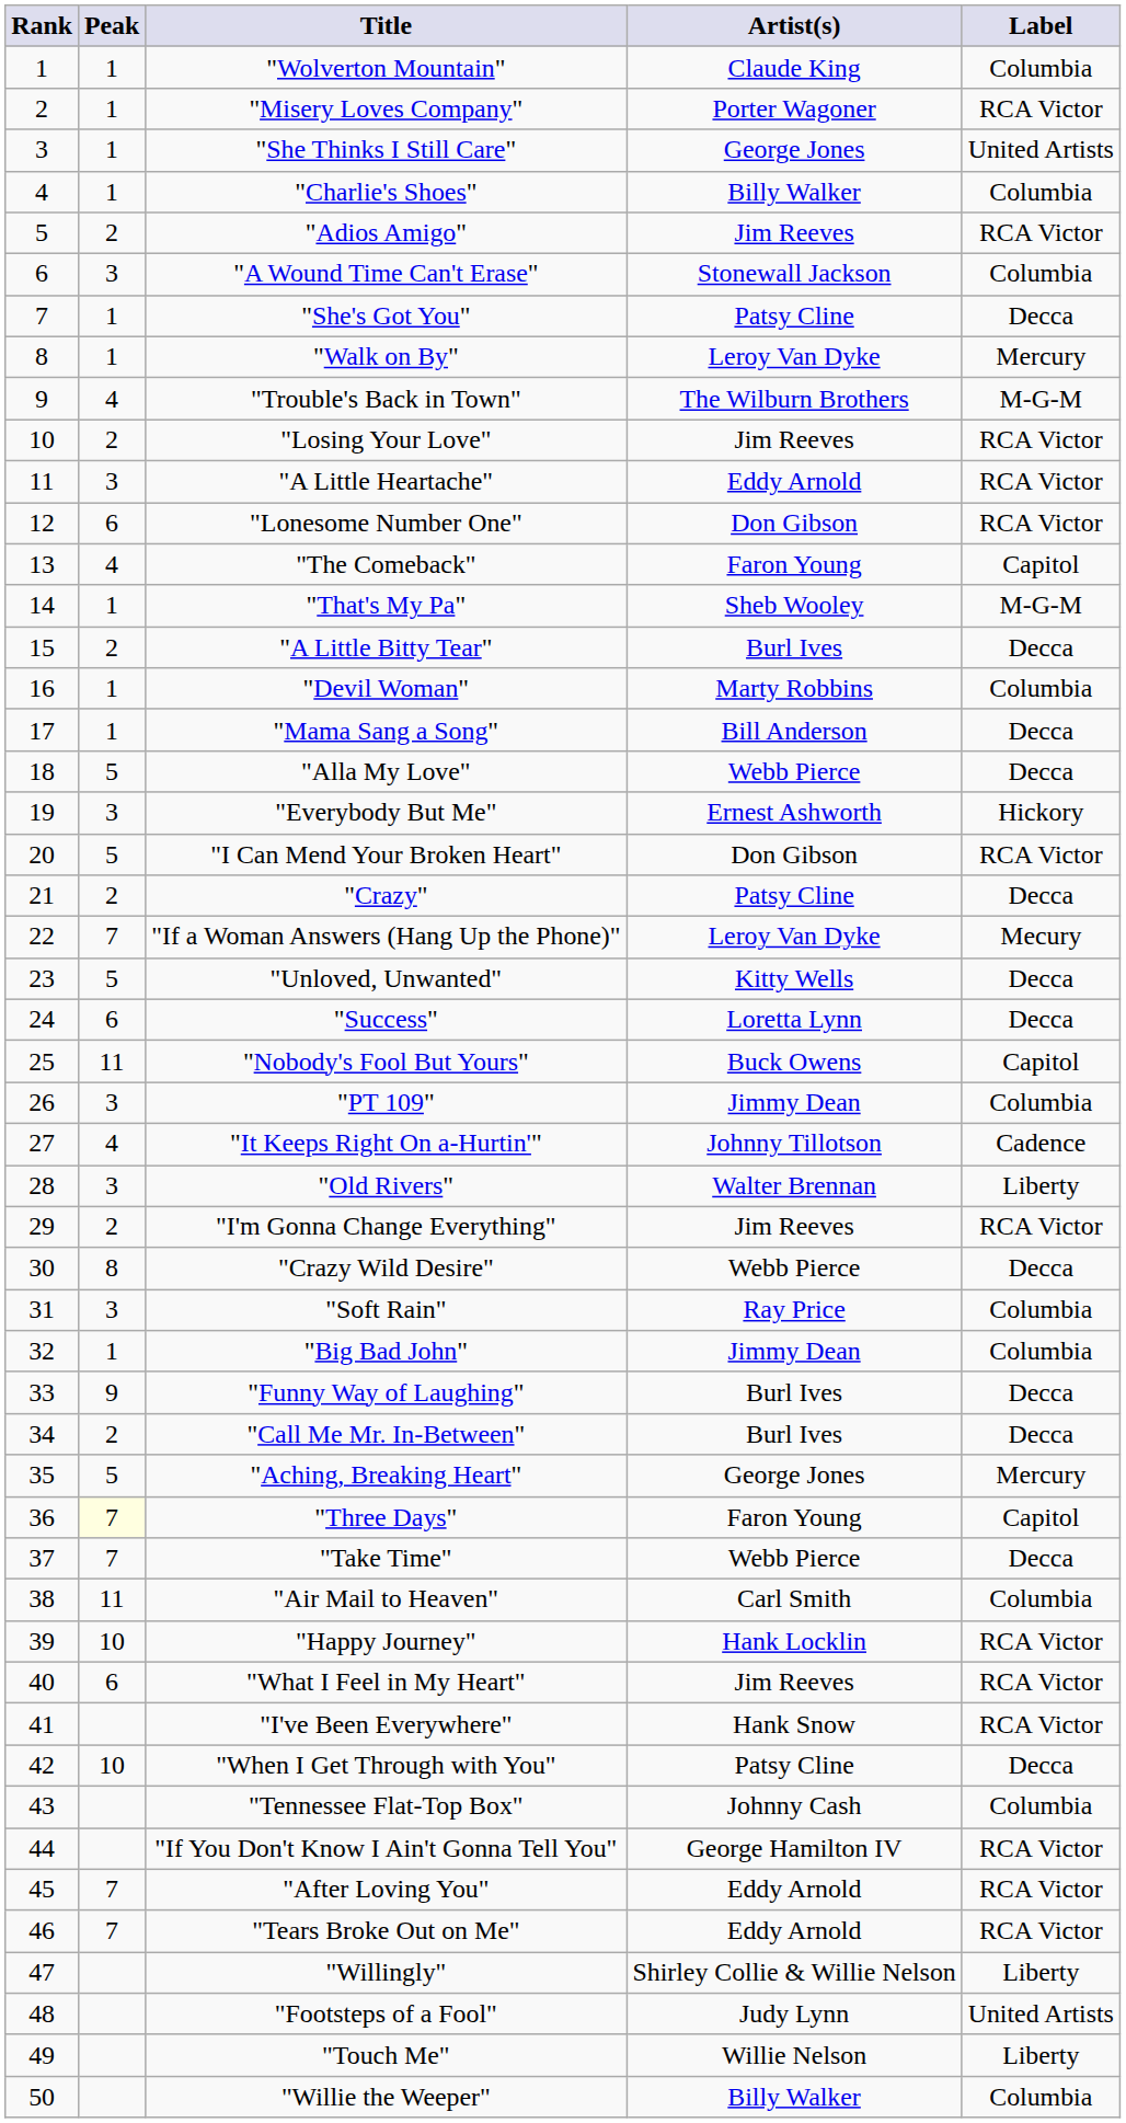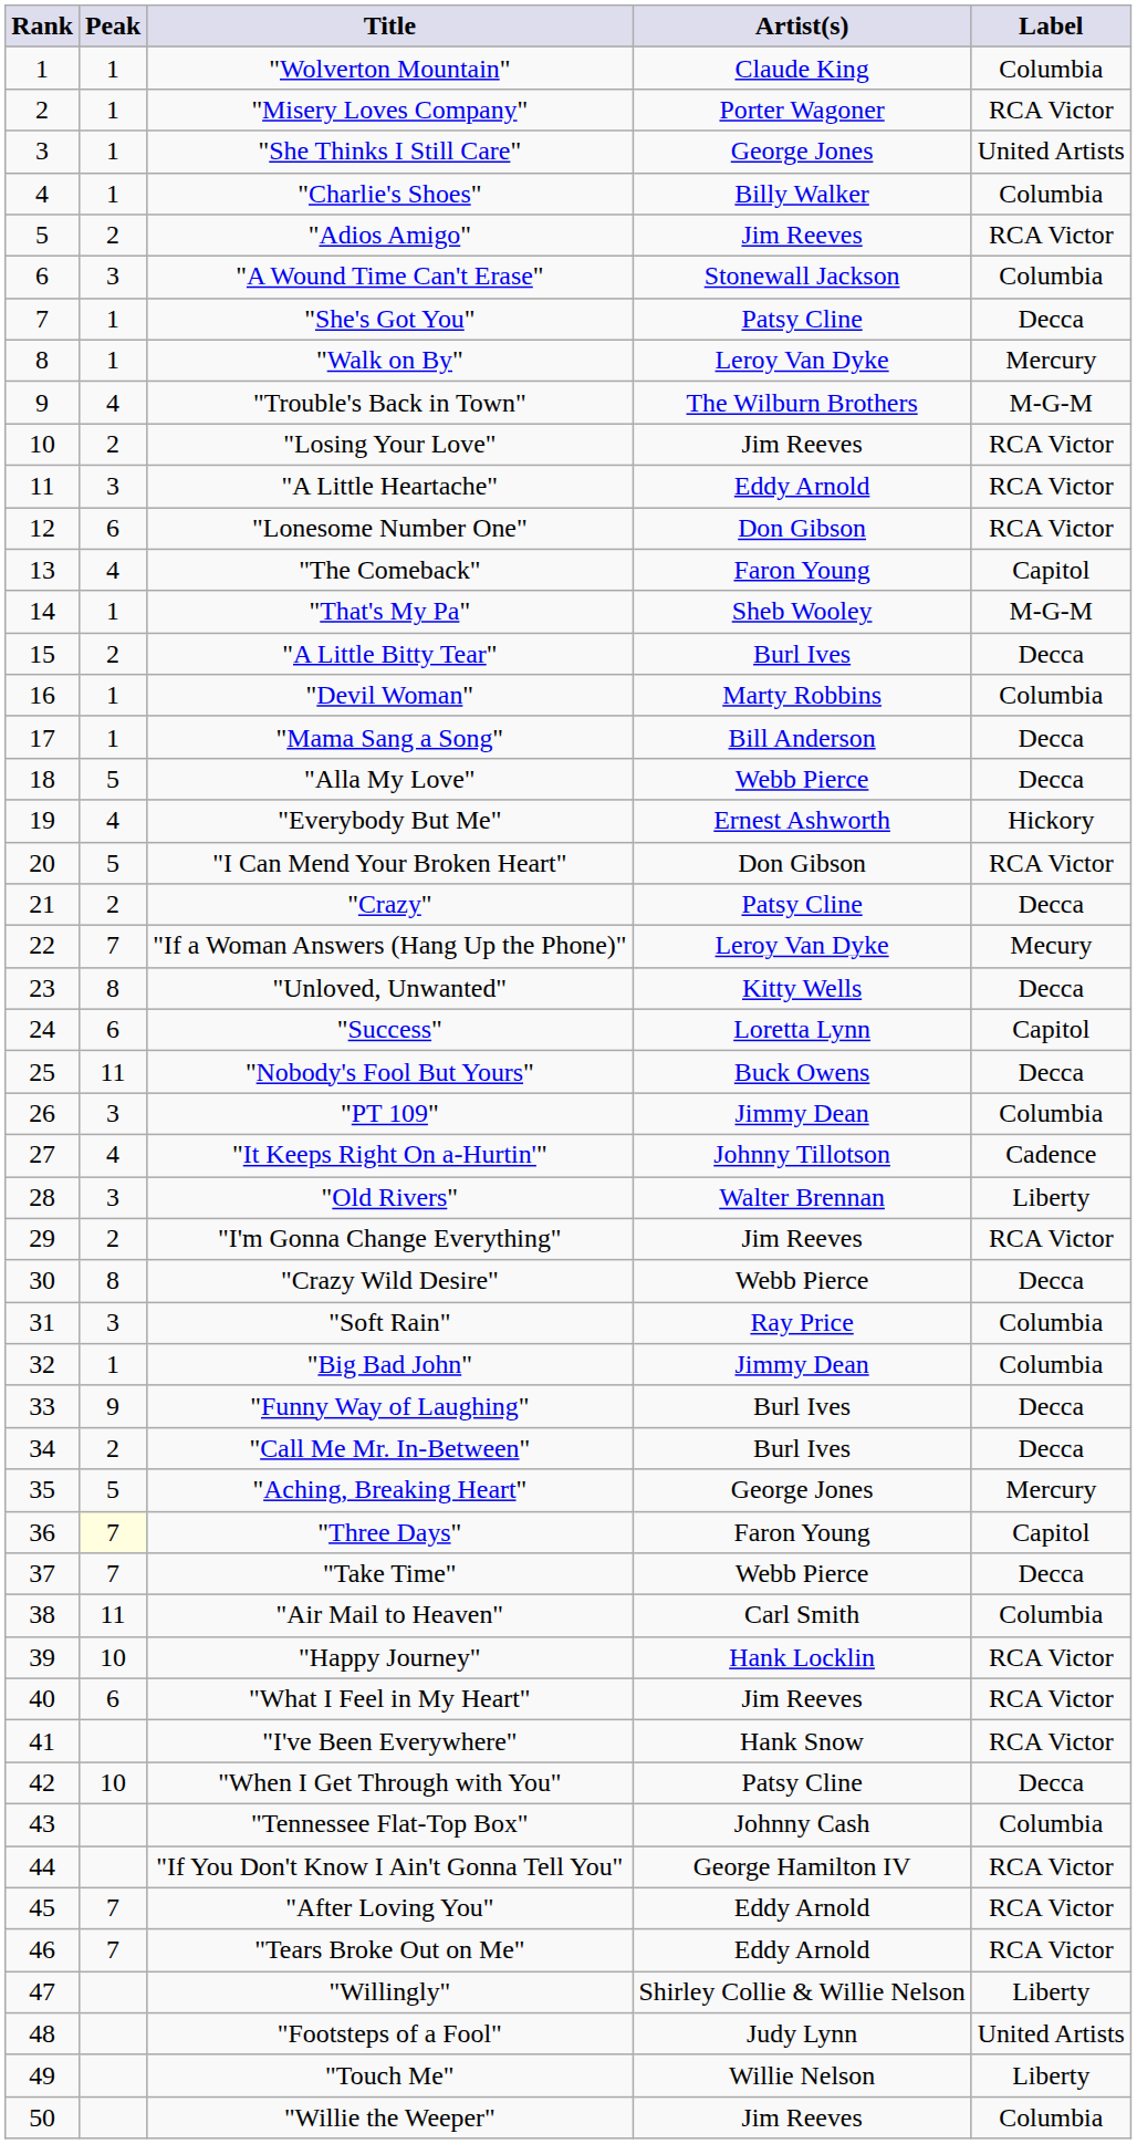"Everybody But Me" | Peak: 3 -> 4
"Unloved, Unwanted" | Peak: 5 -> 8
"Success" | Label: Decca -> Capitol
"Nobody's Fool But Yours" | Label: Capitol -> Decca
"Willie the Weeper" | Artist(s): Billy Walker -> Jim Reeves
